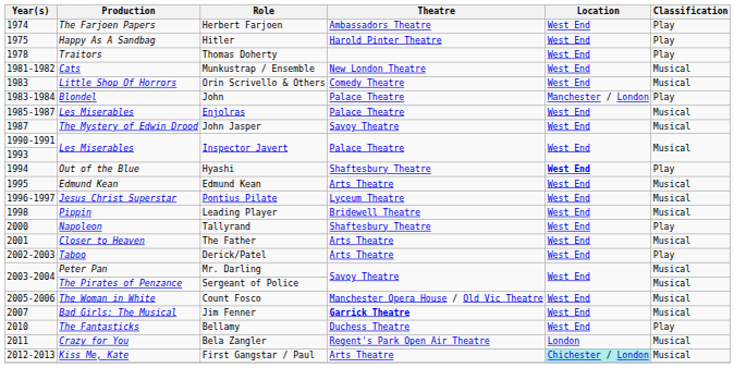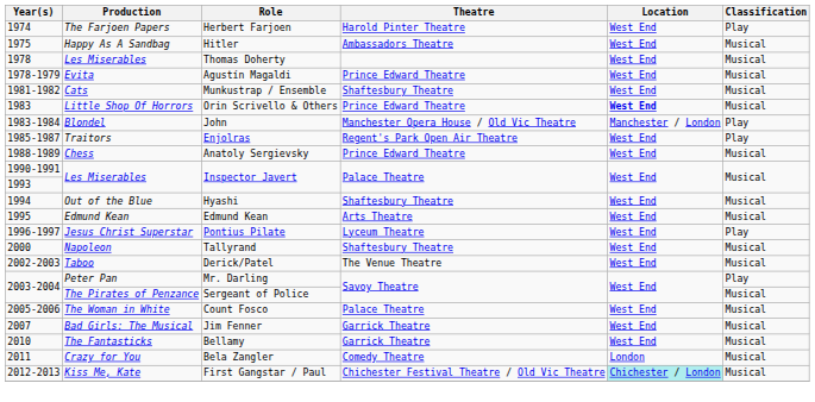Herbert Farjoen | Theatre: Ambassadors Theatre -> Harold Pinter Theatre
Hitler | Theatre: Harold Pinter Theatre -> Ambassadors Theatre
Hitler | Classification: Play -> Musical
Thomas Doherty | Production: Traitors -> Les Miserables
Thomas Doherty | Classification: Play -> Musical
+ row: 1978-1979 | Evita | Agustín Magaldi | Prince Edward Theatre | West End | Musical
Munkustrap / Ensemble | Theatre: New London Theatre -> Shaftesbury Theatre
Orin Scrivello & Others | Theatre: Comedy Theatre -> Prince Edward Theatre
Orin Scrivello & Others | Location: normal -> bold
John | Theatre: Palace Theatre -> Manchester Opera House / Old Vic Theatre
Enjolras | Production: Les Miserables -> Traitors
Enjolras | Theatre: Palace Theatre -> Regent's Park Open Air Theatre
Enjolras | Classification: Musical -> Play
- row: 1987 | The Mystery of Edwin Drood | John Jasper | Savoy Theatre | West End | Musical
+ row: 1988-1989 | Chess | Anatoly Sergievsky | Prince Edward Theatre | West End | Musical
Hyashi | Location: bold -> normal
Hyashi | Classification: Play -> Musical
Pontius Pilate | Classification: Musical -> Play
- row: 1998 | Pippin | Leading Player | Bridewell Theatre | West End | Musical
Tallyrand | Classification: Play -> Musical
- row: 2001 | Closer to Heaven | The Father | Arts Theatre | West End | Musical
Derick/Patel | Theatre: Arts Theatre -> The Venue Theatre
Derick/Patel | Classification: Play -> Musical
Mr. Darling | Classification: Musical -> Play
Count Fosco | Theatre: Manchester Opera House / Old Vic Theatre -> Palace Theatre
Jim Fenner | Theatre: bold -> normal
Bellamy | Theatre: Duchess Theatre -> Garrick Theatre
Bellamy | Classification: Play -> Musical
Bela Zangler | Theatre: Regent's Park Open Air Theatre -> Comedy Theatre
First Gangstar / Paul | Theatre: Arts Theatre -> Chichester Festival Theatre / Old Vic Theatre
